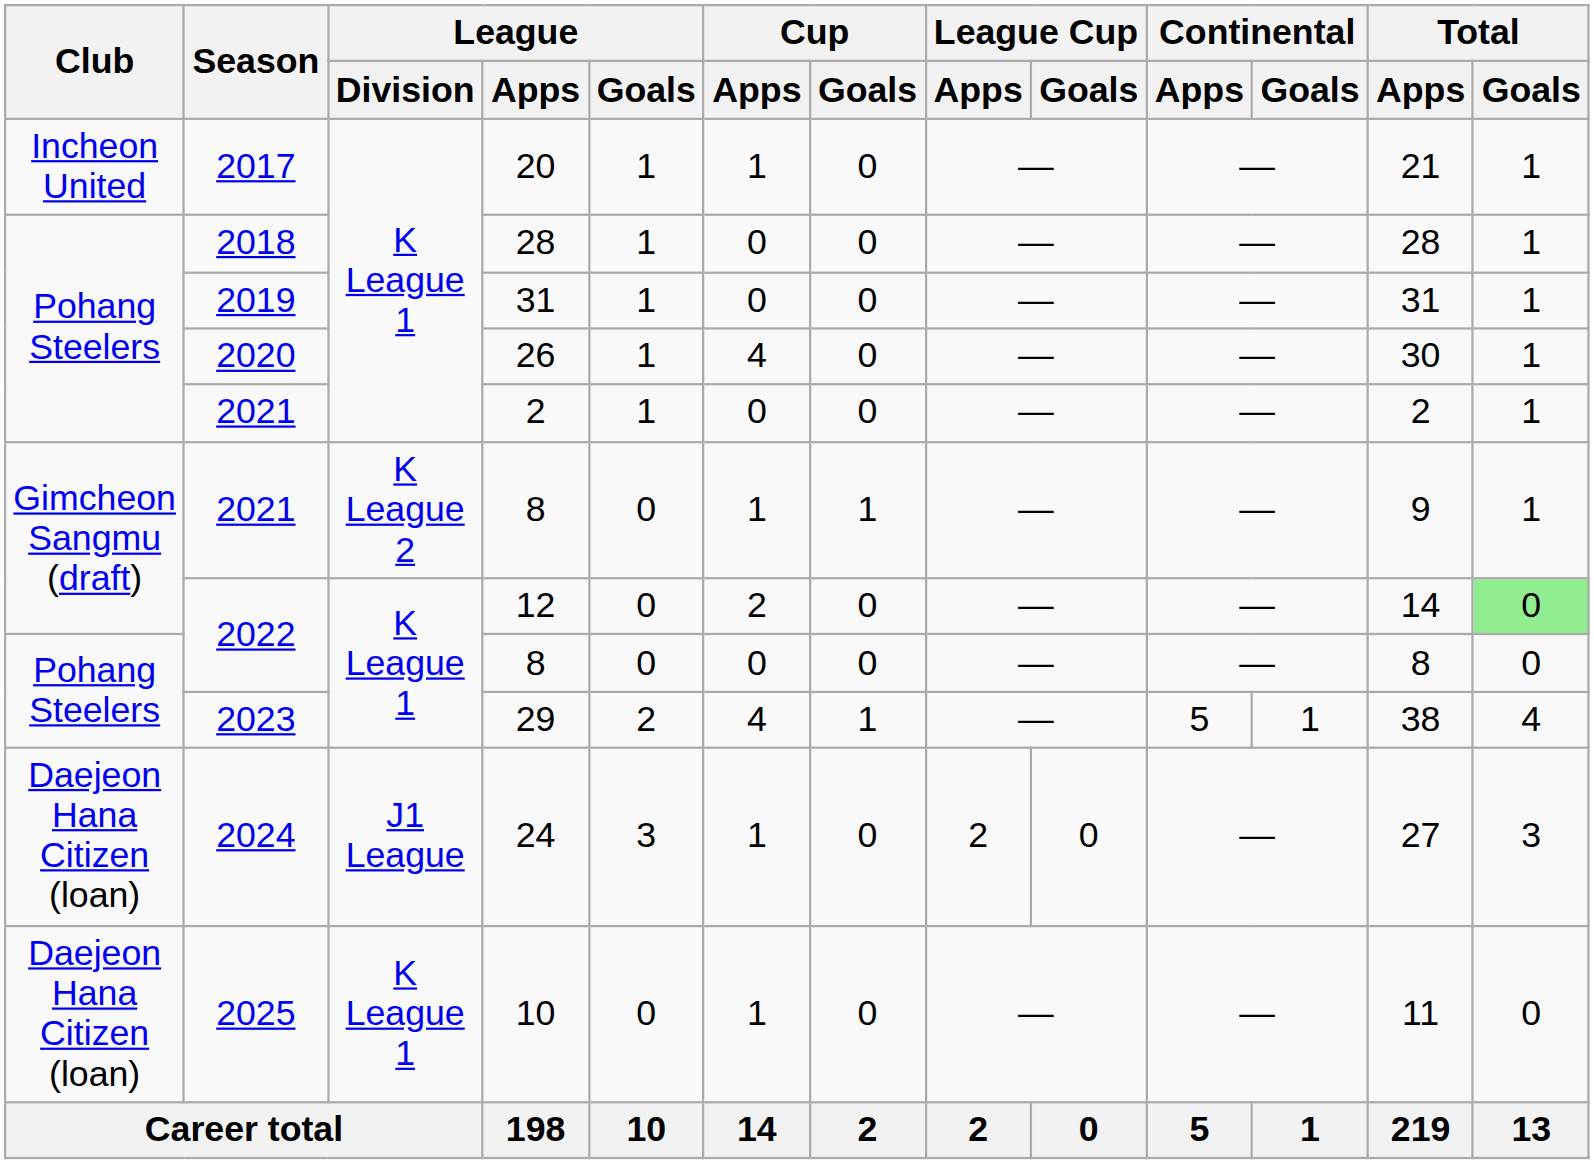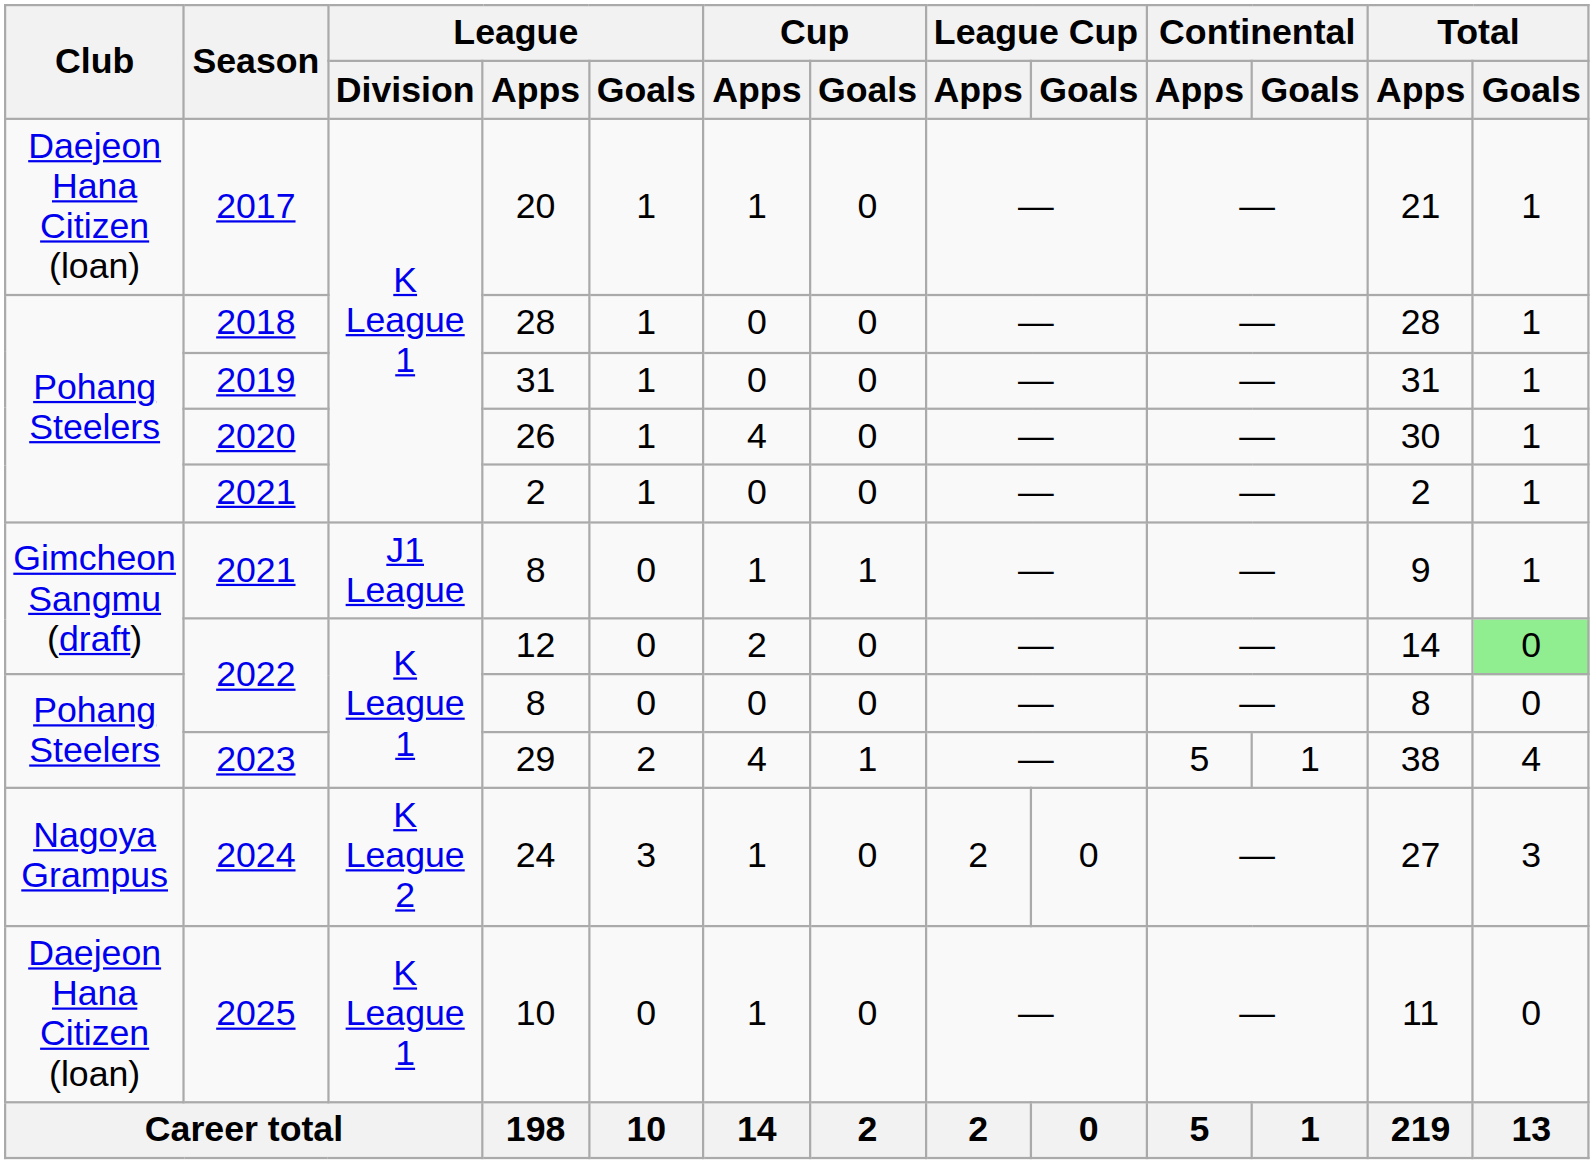20 | Club: Incheon United -> Daejeon Hana Citizen (loan)
2021 / 8 | League / Division: K League 2 -> J1 League
24 | Club: Daejeon Hana Citizen (loan) -> Nagoya Grampus
24 | League / Division: J1 League -> K League 2
